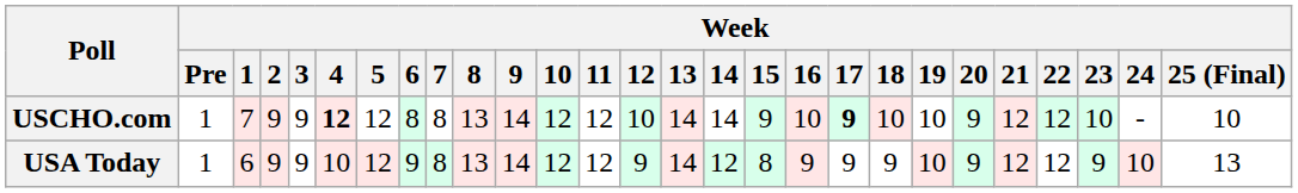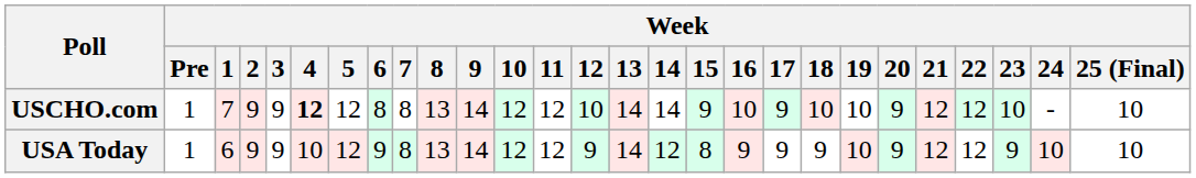USCHO.com | Week / 17: bold -> normal
USA Today | Week / 25 (Final): 13 -> 10
